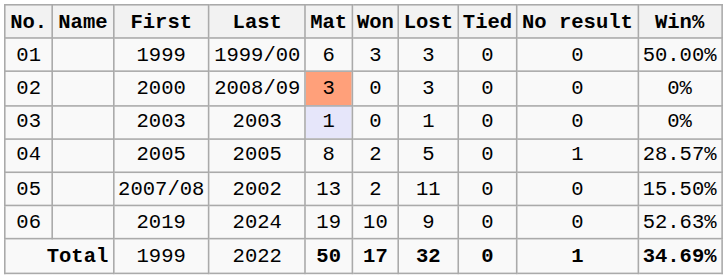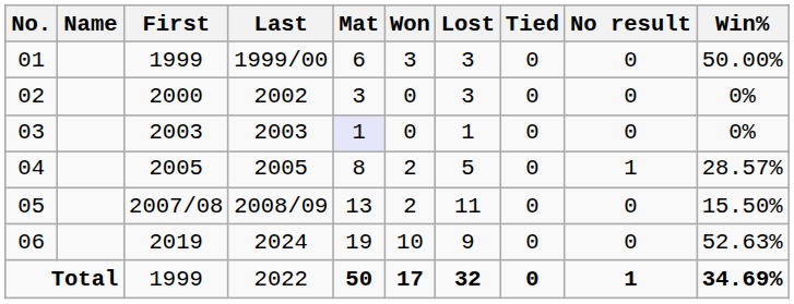02 | Last: 2008/09 -> 2002
02 | Mat: lightsalmon background -> no background
05 | Last: 2002 -> 2008/09
